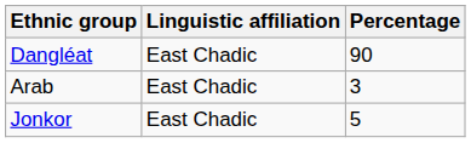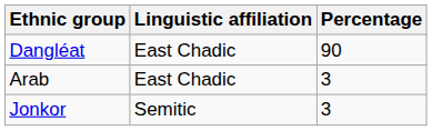Jonkor | Linguistic affiliation: East Chadic -> Semitic
Jonkor | Percentage: 5 -> 3
